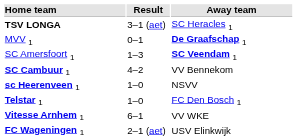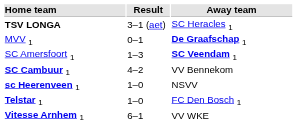- row: FC Wageningen 1 | 2–1 (aet) | USV Elinkwijk
